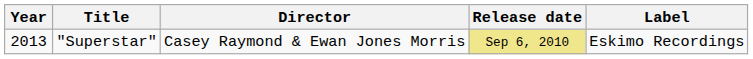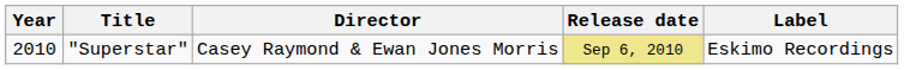"Superstar" | Year: 2013 -> 2010
